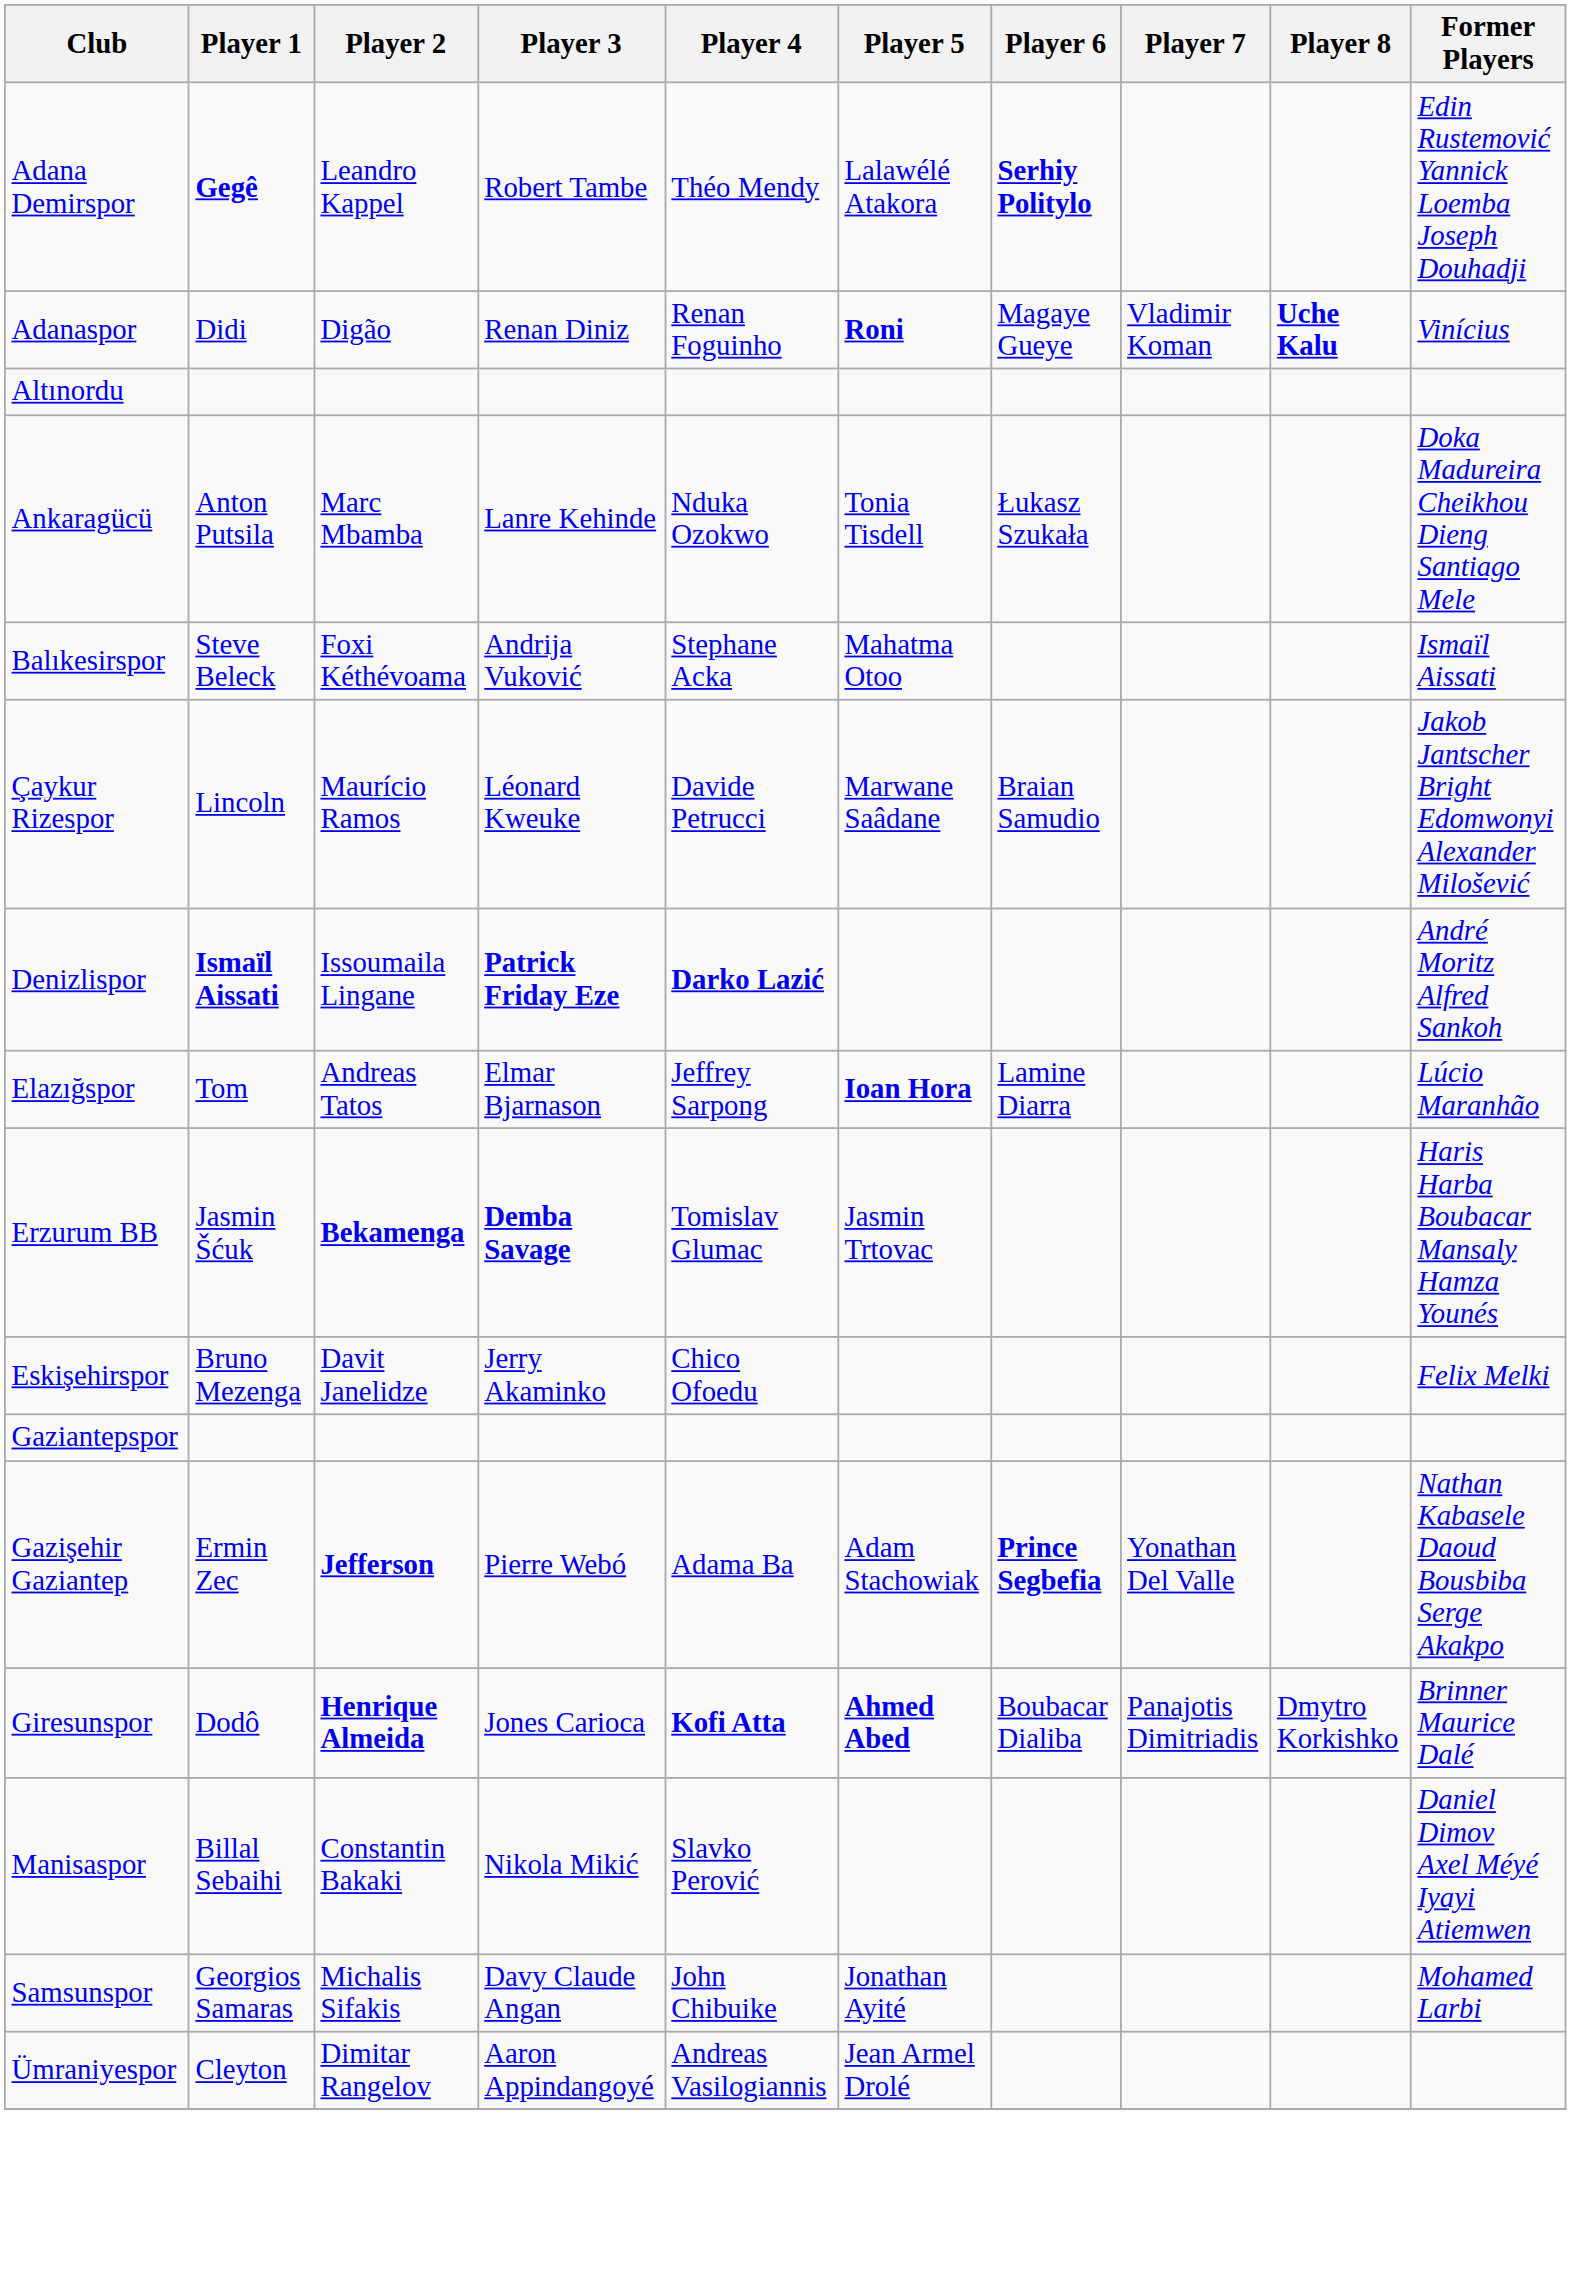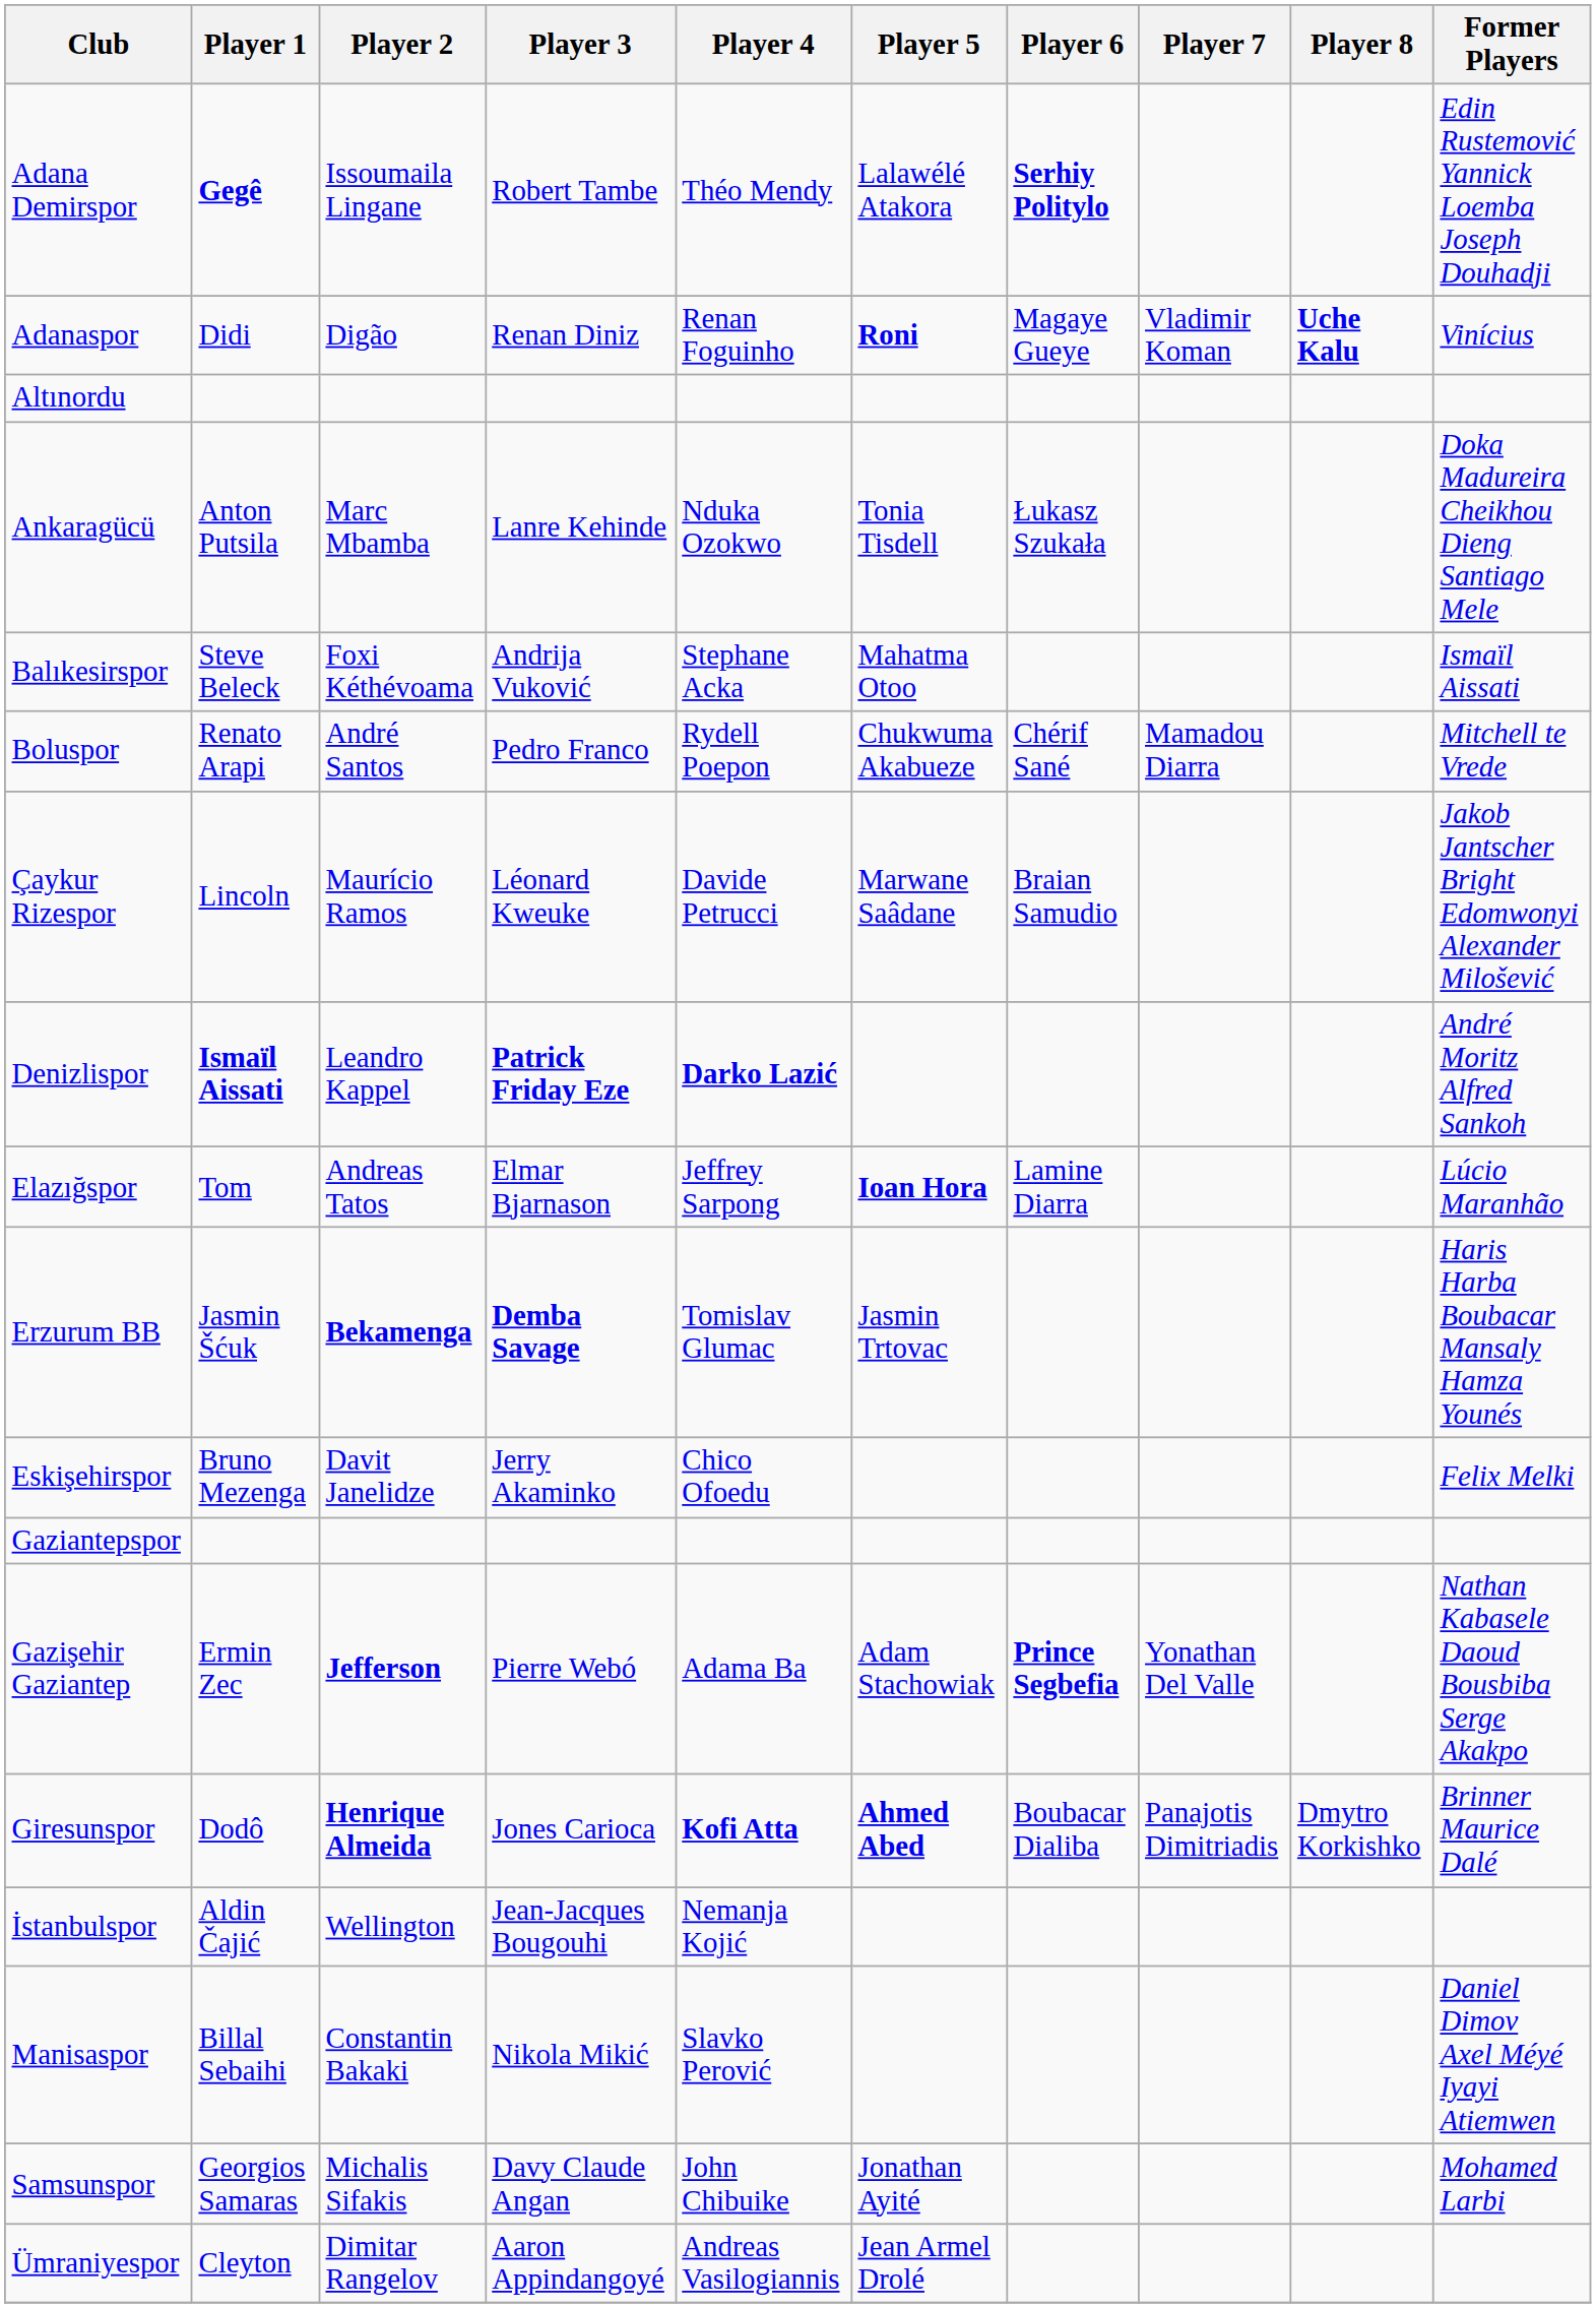Adana Demirspor | Player 2: Leandro Kappel -> Issoumaila Lingane
+ row: Boluspor | Renato Arapi | André Santos | Pedro Franco | Rydell Poepon | Chukwuma Akabueze | Chérif Sané | Mamadou Diarra | Mitchell te Vrede
Denizlispor | Player 2: Issoumaila Lingane -> Leandro Kappel
+ row: İstanbulspor | Aldin Čajić | Wellington | Jean-Jacques Bougouhi | Nemanja Kojić
